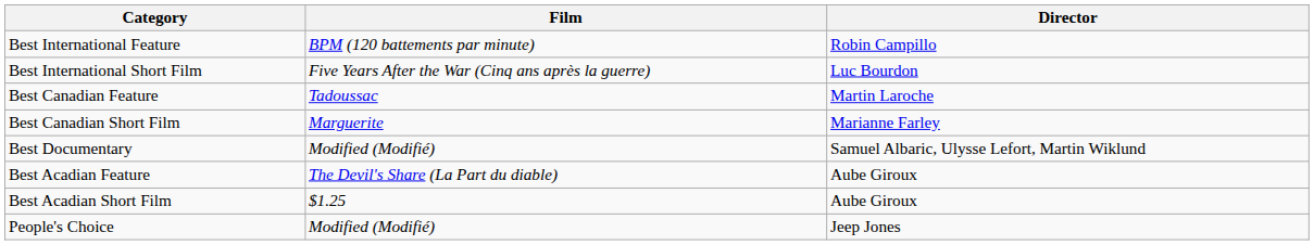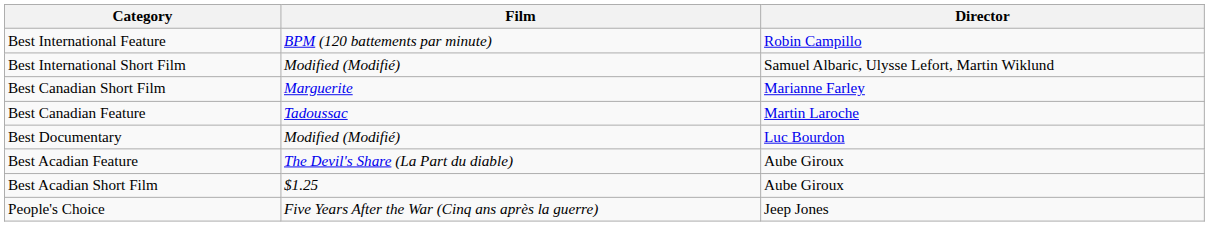Best International Short Film | Film: Five Years After the War (Cinq ans après la guerre) -> Modified (Modifié)
Best International Short Film | Director: Luc Bourdon -> Samuel Albaric, Ulysse Lefort, Martin Wiklund
rows swapped: Best Canadian Feature <-> Best Canadian Short Film
Best Documentary | Director: Samuel Albaric, Ulysse Lefort, Martin Wiklund -> Luc Bourdon
People's Choice | Film: Modified (Modifié) -> Five Years After the War (Cinq ans après la guerre)
